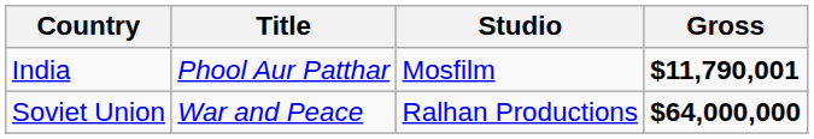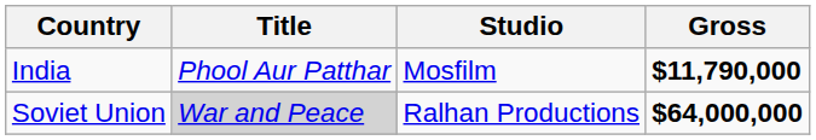India | Gross: $11,790,001 -> $11,790,000
Soviet Union | Title: no background -> lightgrey background
